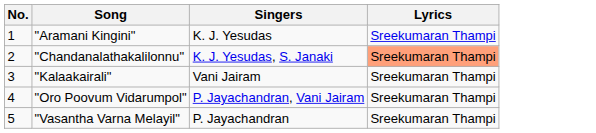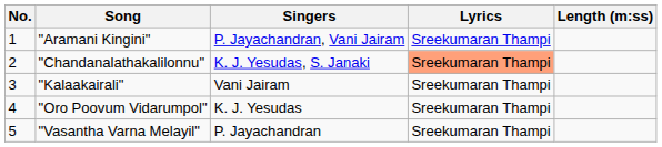+ column: Length (m:ss)
"Aramani Kingini" | Singers: K. J. Yesudas -> P. Jayachandran, Vani Jairam
"Oro Poovum Vidarumpol" | Singers: P. Jayachandran, Vani Jairam -> K. J. Yesudas
